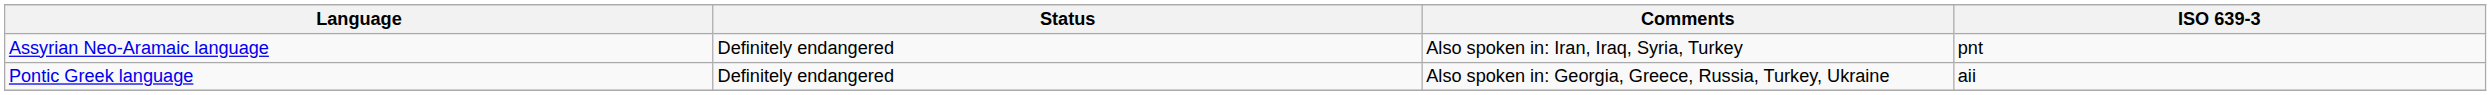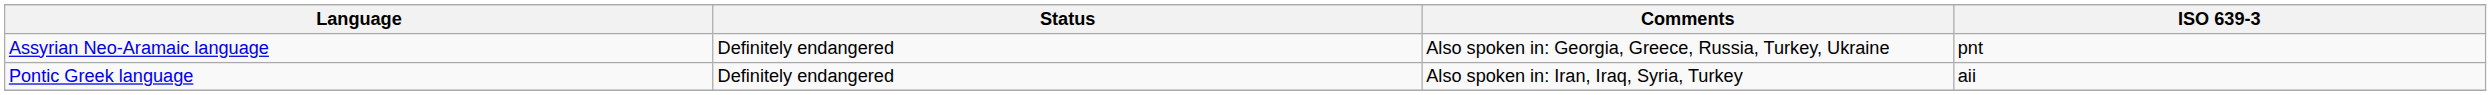Assyrian Neo-Aramaic language | Comments: Also spoken in: Iran, Iraq, Syria, Turkey -> Also spoken in: Georgia, Greece, Russia, Turkey, Ukraine
Pontic Greek language | Comments: Also spoken in: Georgia, Greece, Russia, Turkey, Ukraine -> Also spoken in: Iran, Iraq, Syria, Turkey
